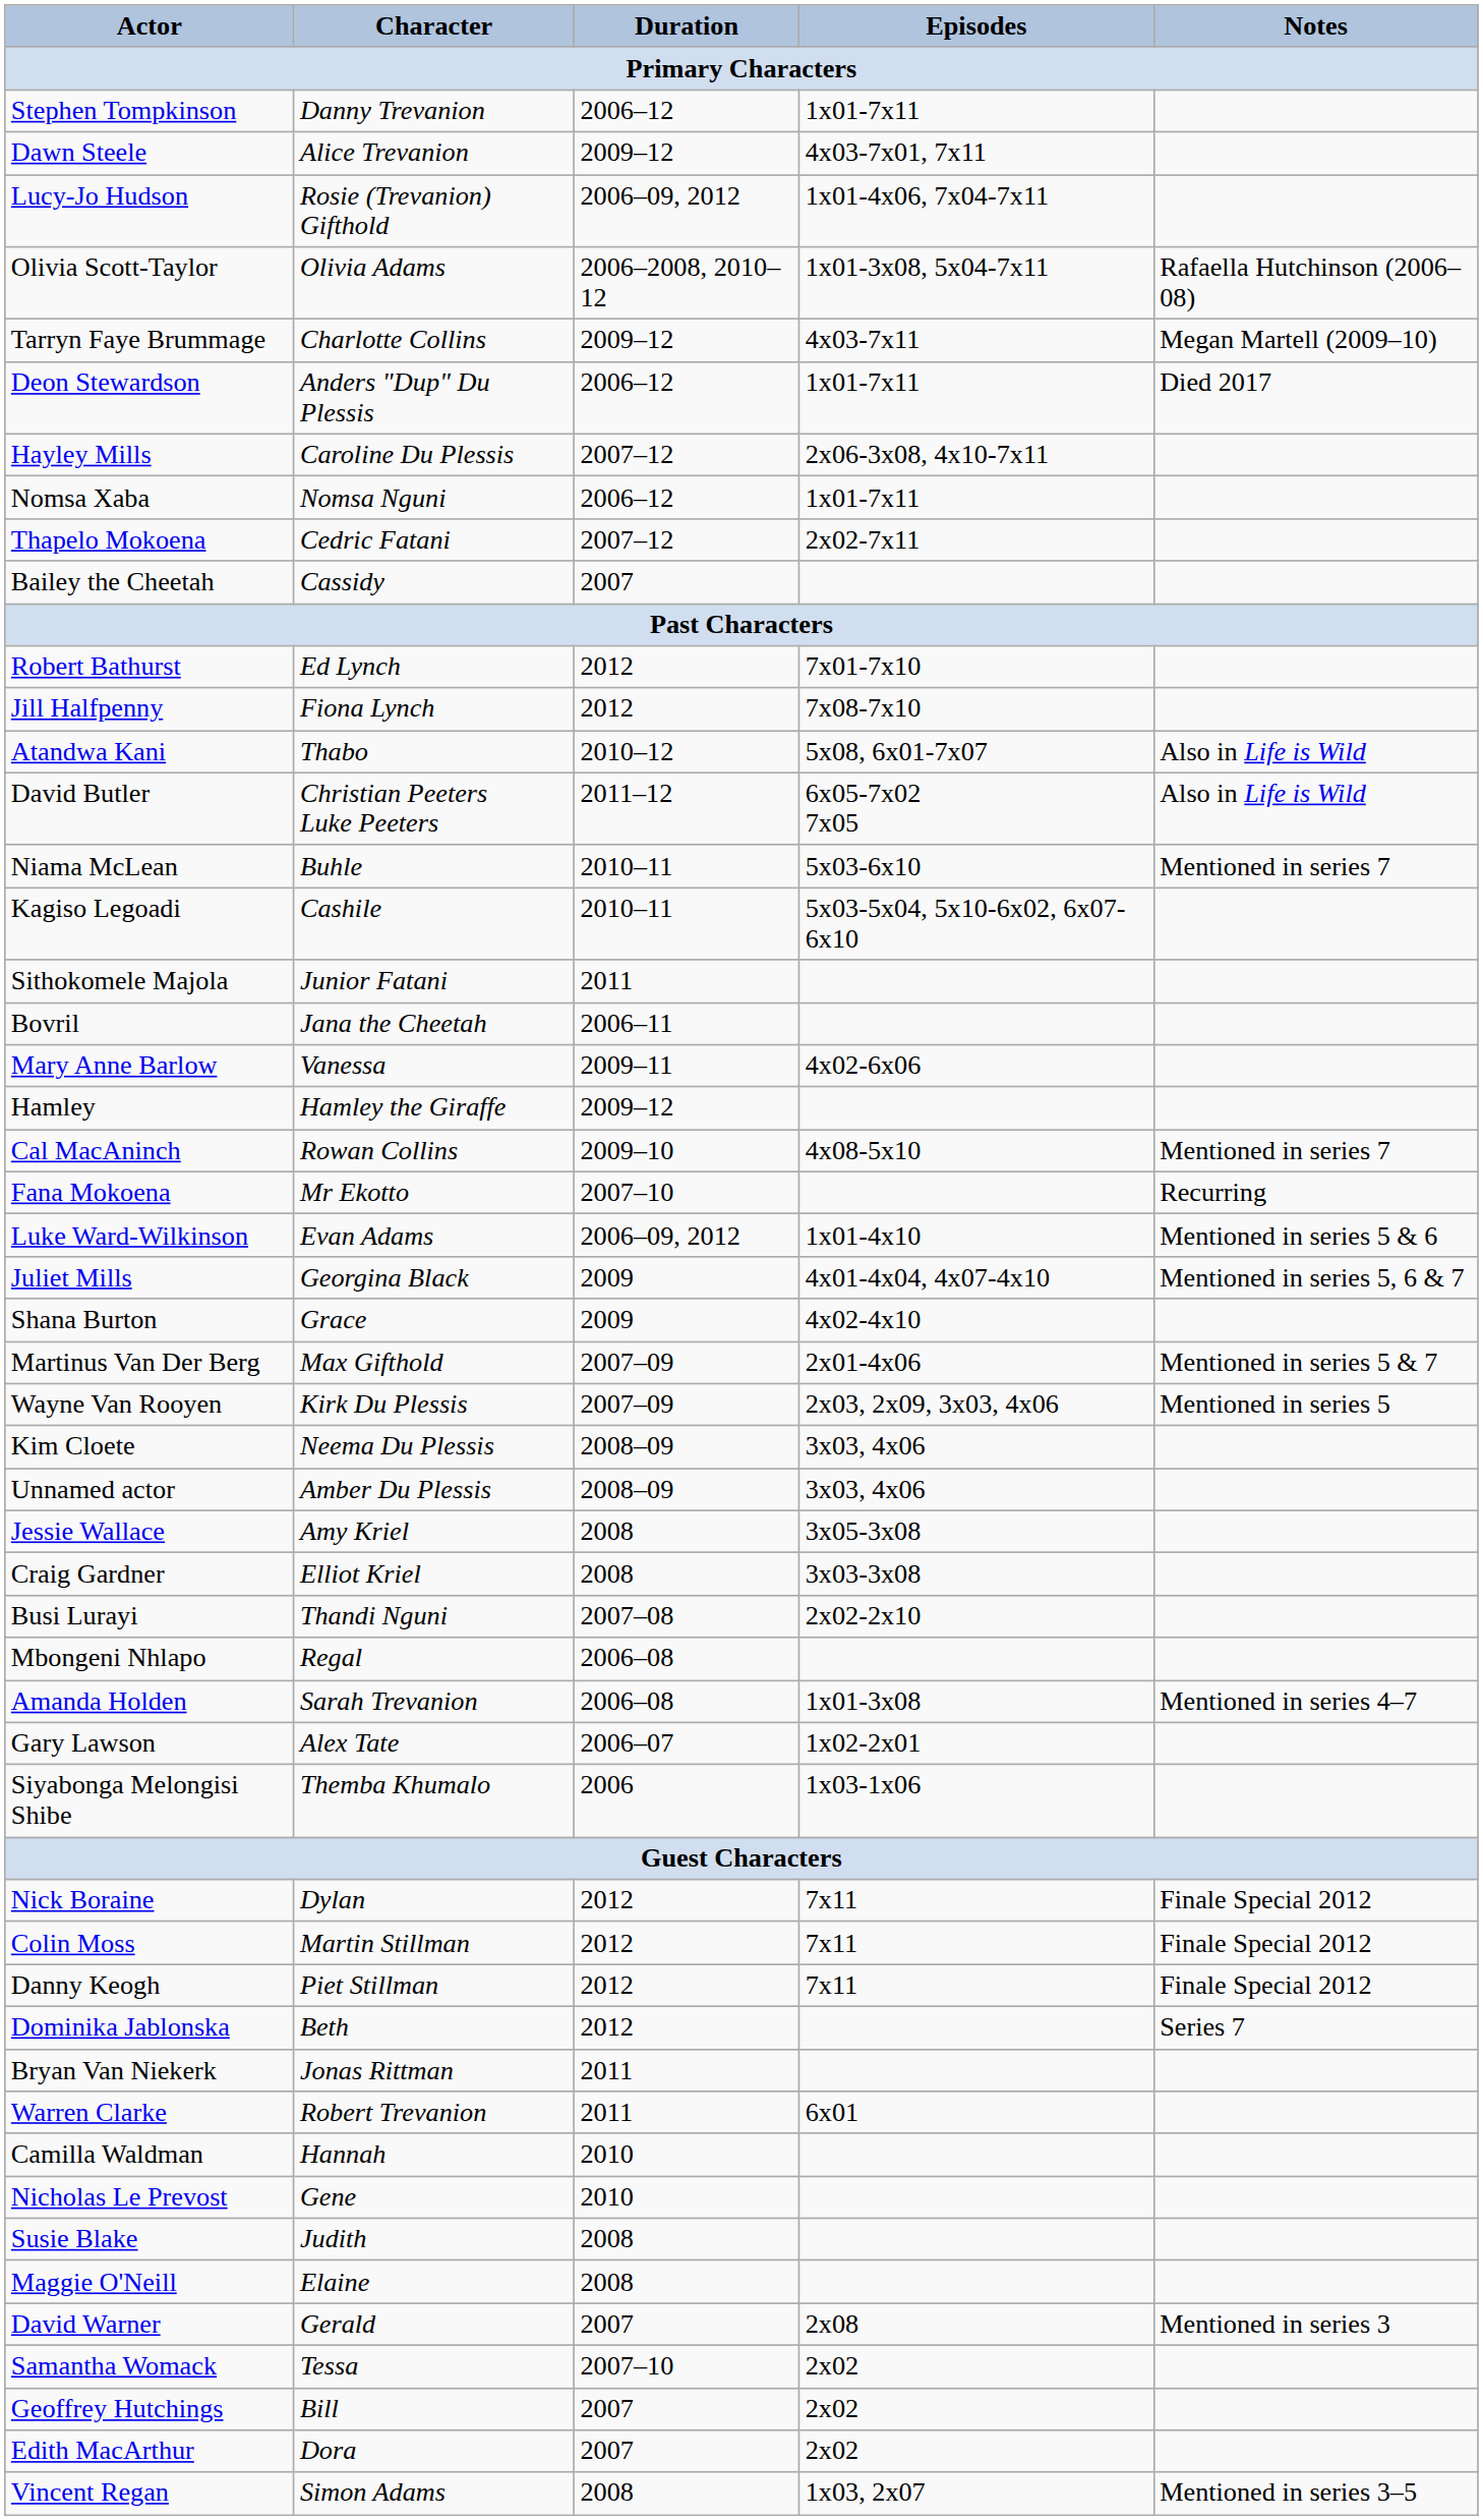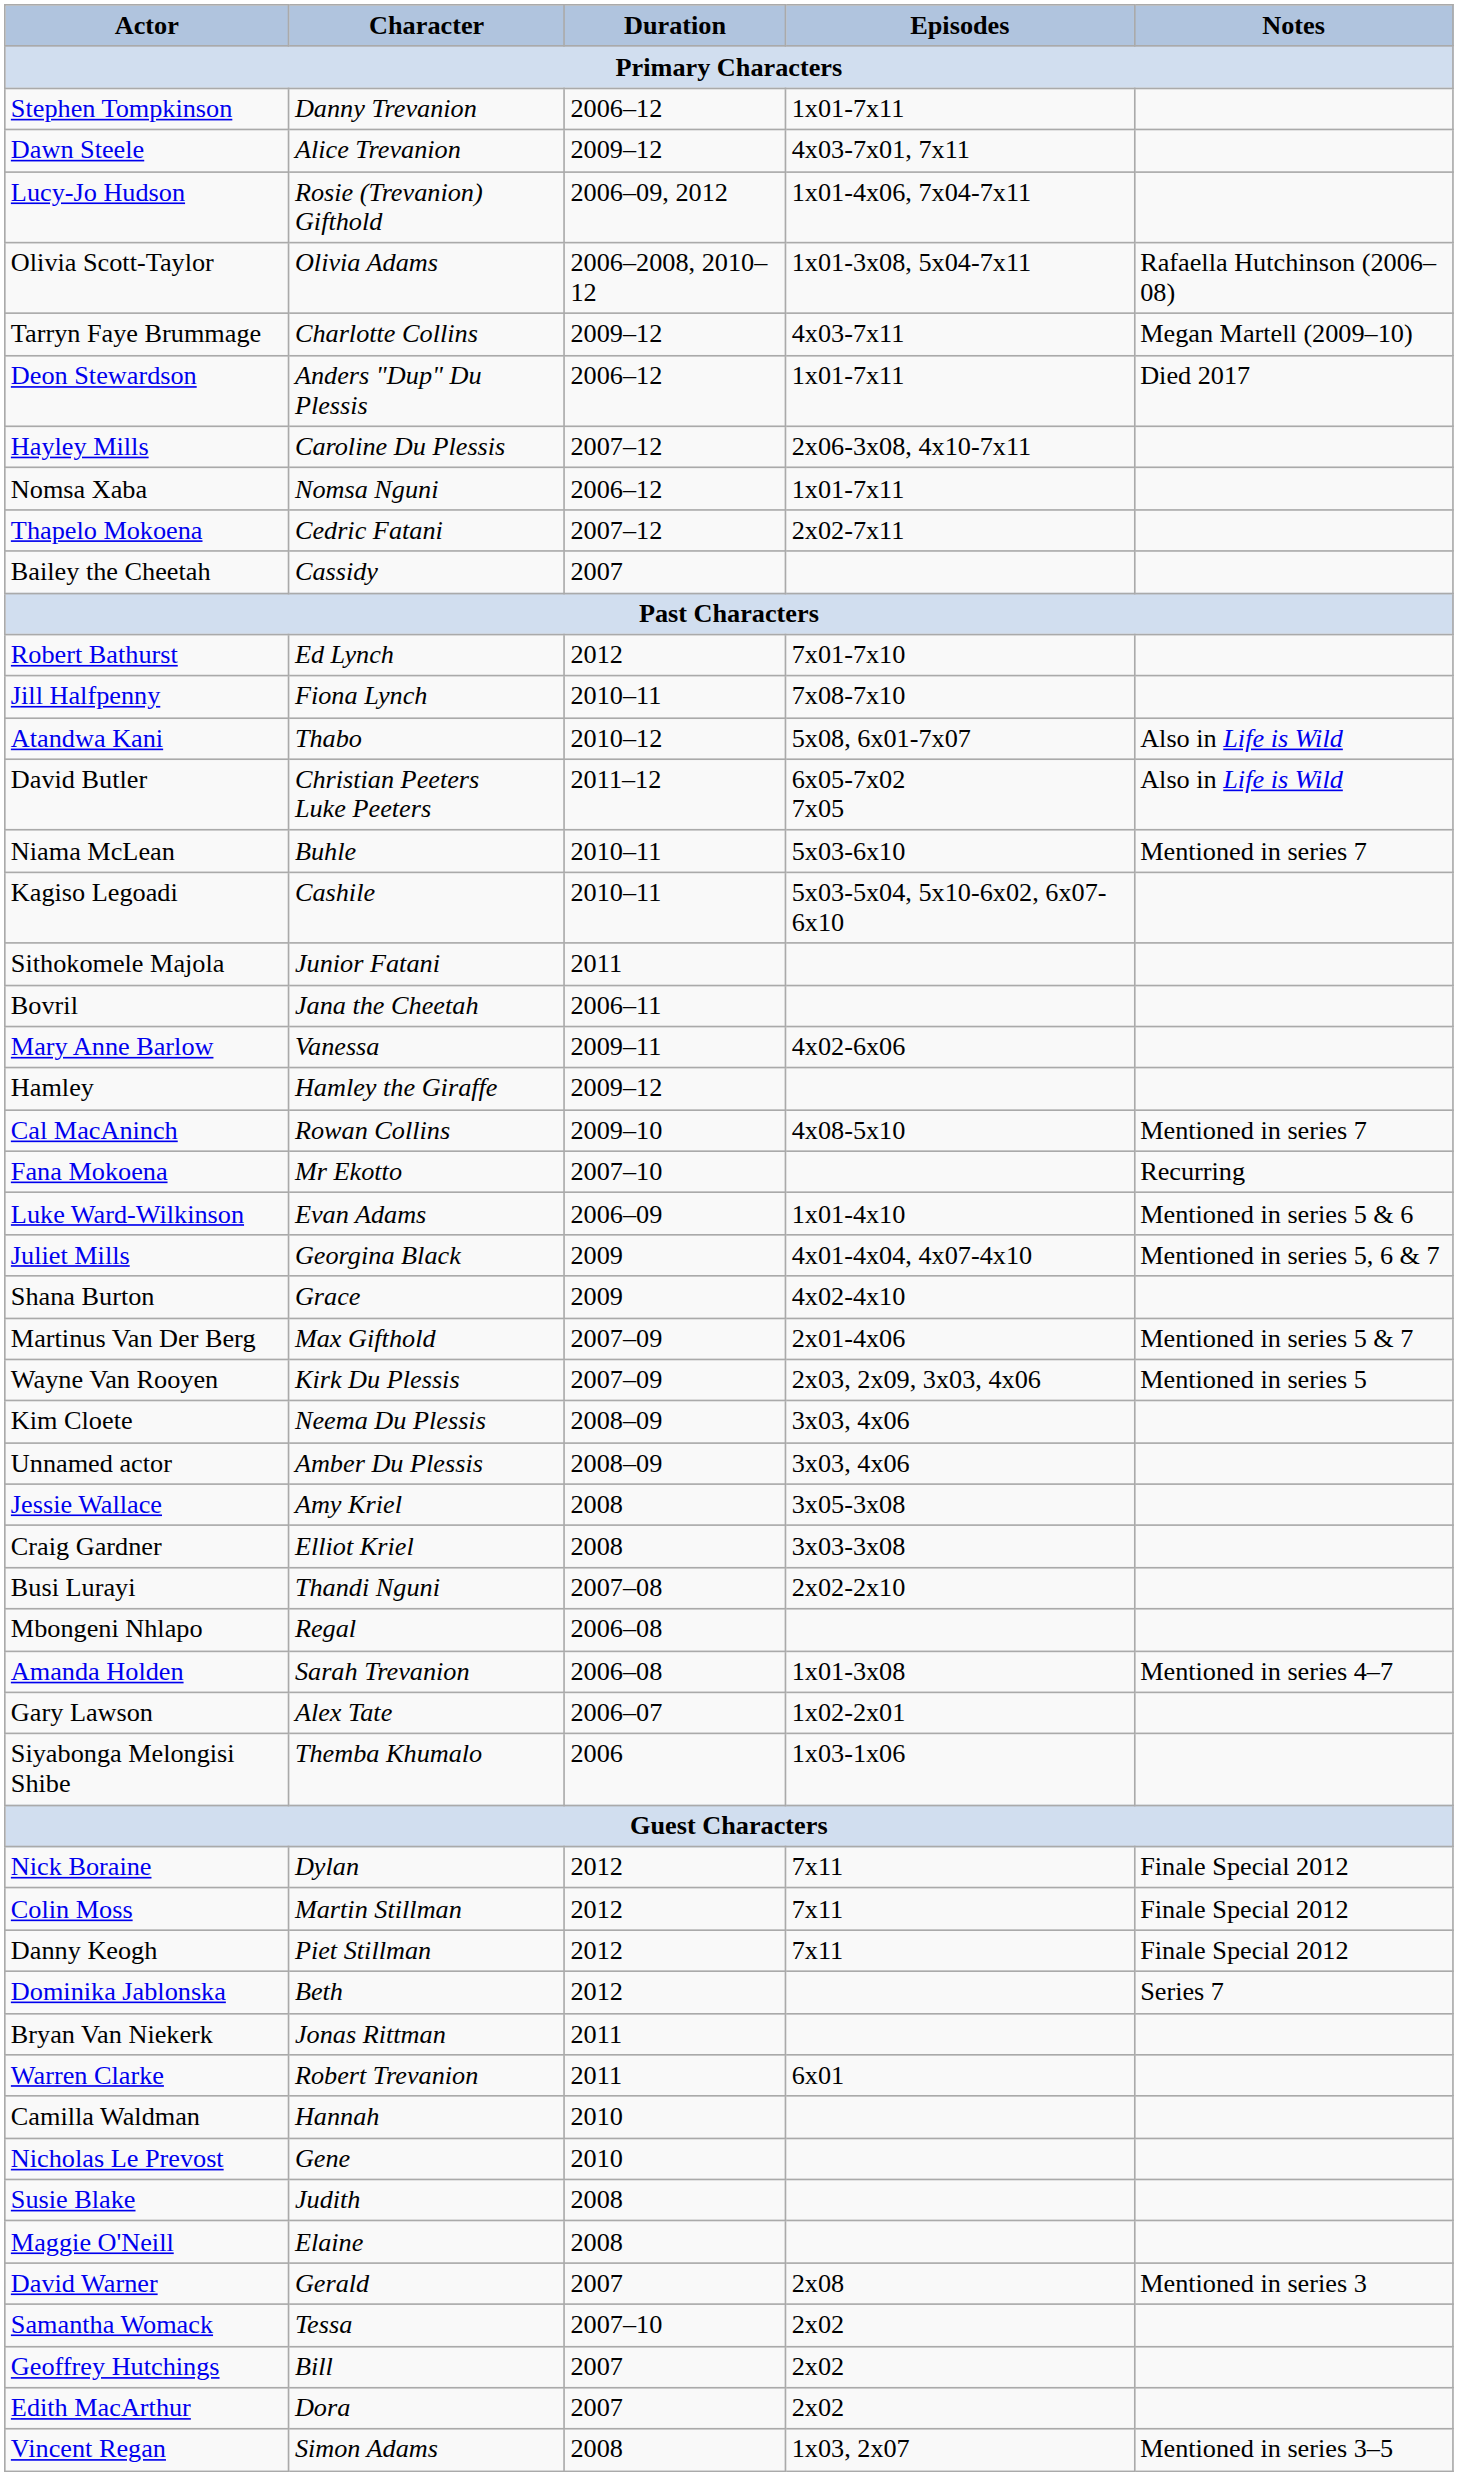Jill Halfpenny | Duration: 2012 -> 2010–11
Luke Ward-Wilkinson | Duration: 2006–09, 2012 -> 2006–09
